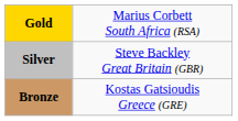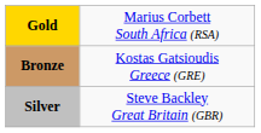rows swapped: Silver <-> Bronze
